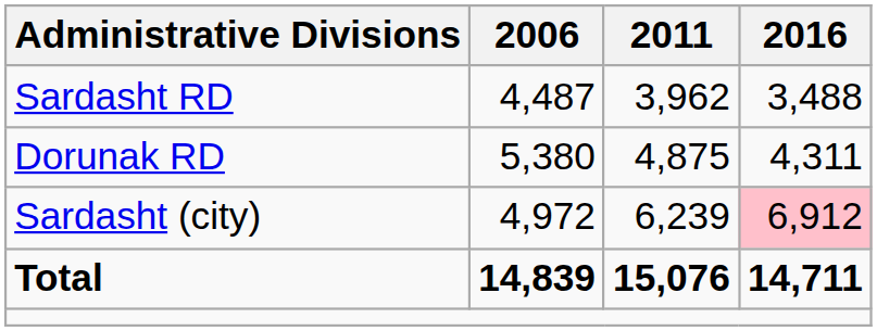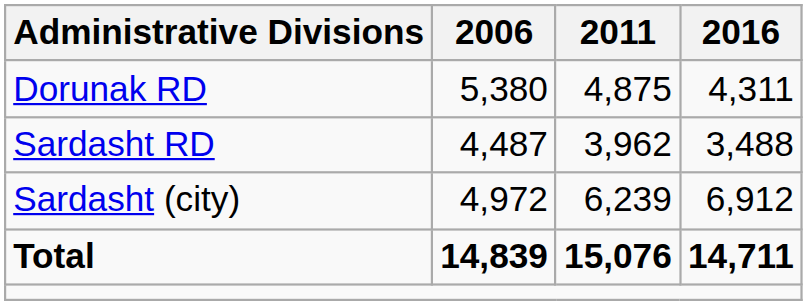rows swapped: Dorunak RD <-> Sardasht RD
Sardasht (city) | 2016: pink background -> no background
